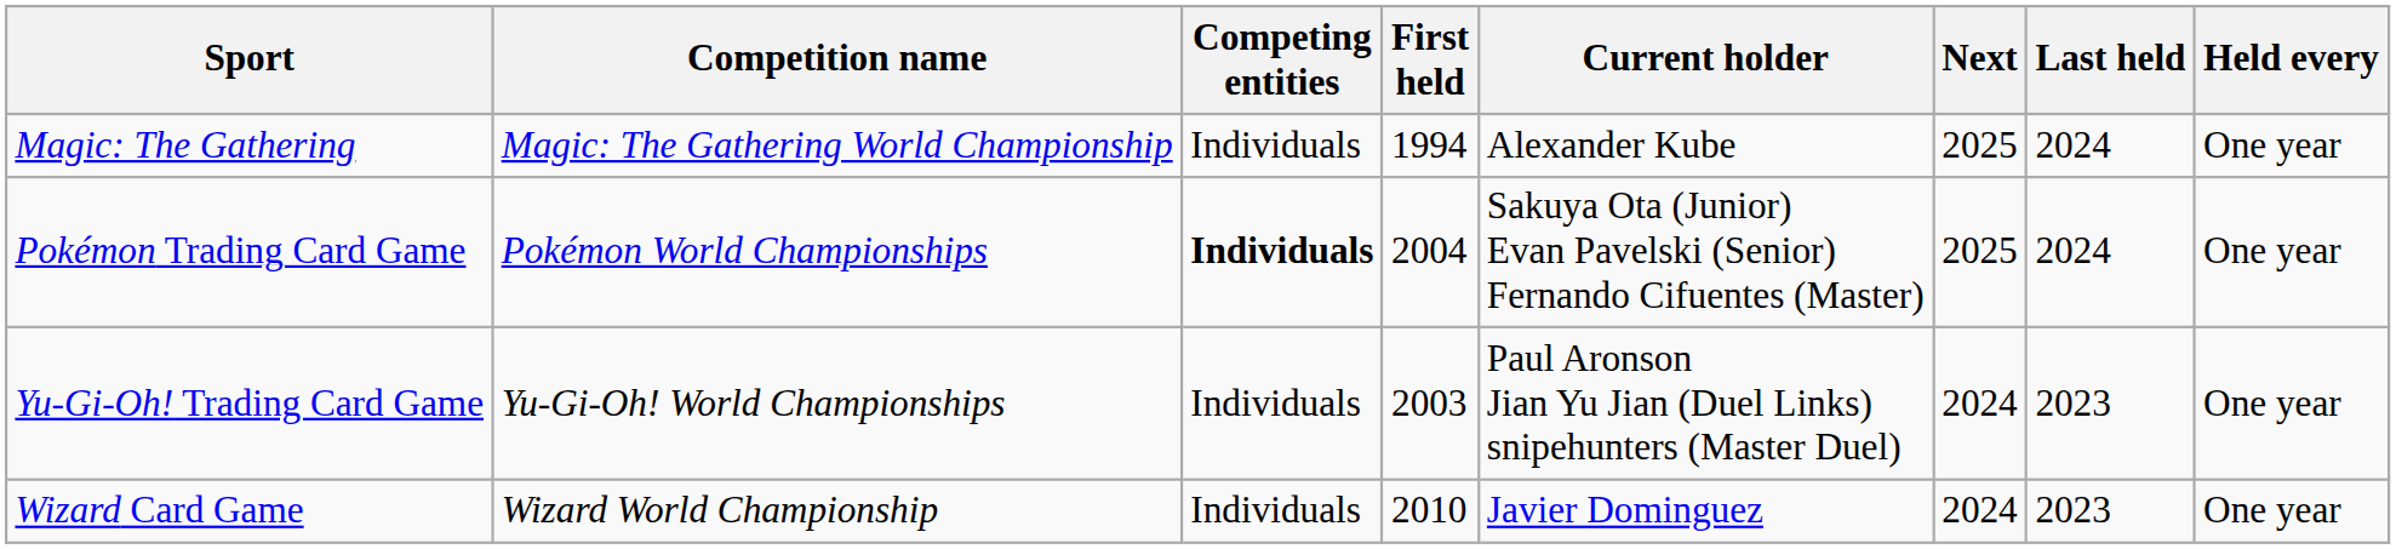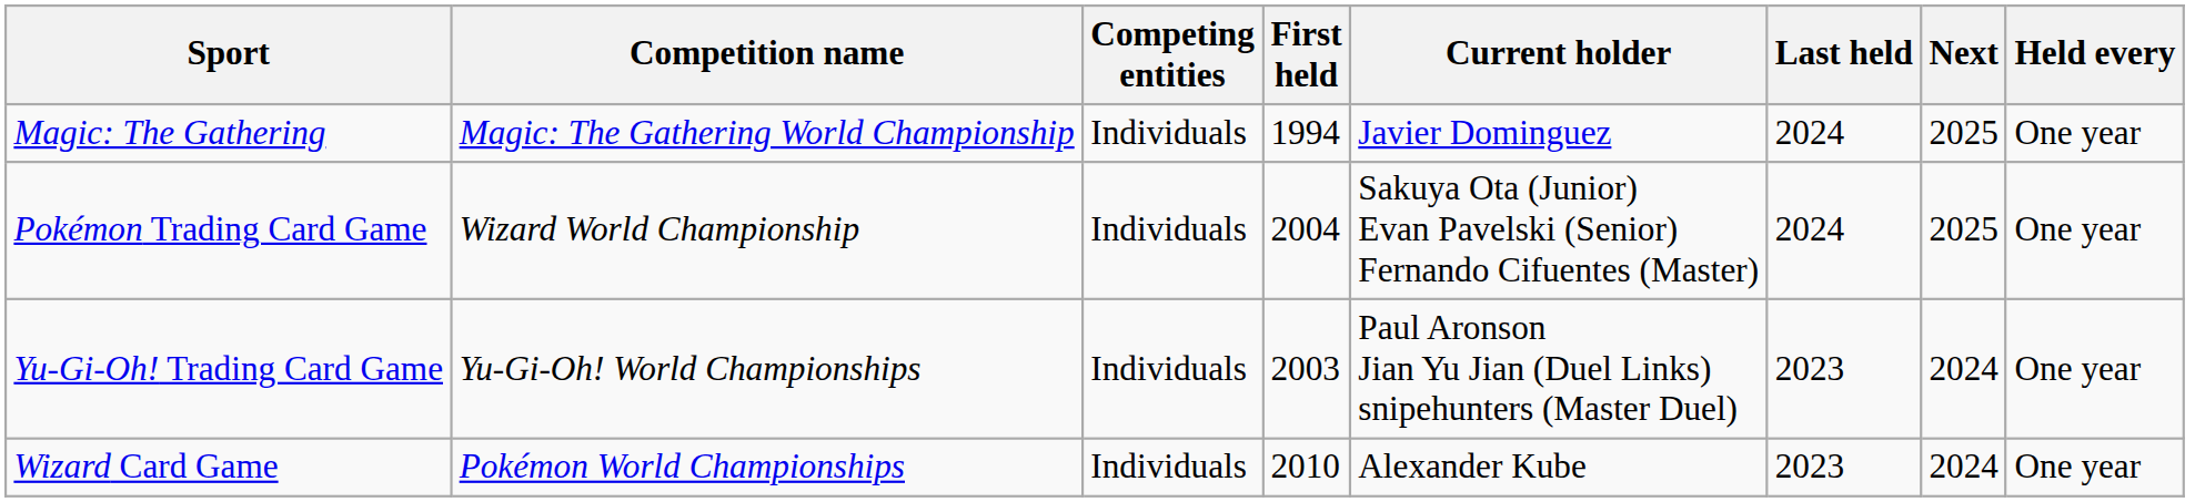columns swapped: Last held <-> Next
Magic: The Gathering | Current holder: Alexander Kube -> Javier Dominguez
Pokémon Trading Card Game | Competition name: Pokémon World Championships -> Wizard World Championship
Pokémon Trading Card Game | Competing entities: bold -> normal
Wizard Card Game | Competition name: Wizard World Championship -> Pokémon World Championships
Wizard Card Game | Current holder: Javier Dominguez -> Alexander Kube
